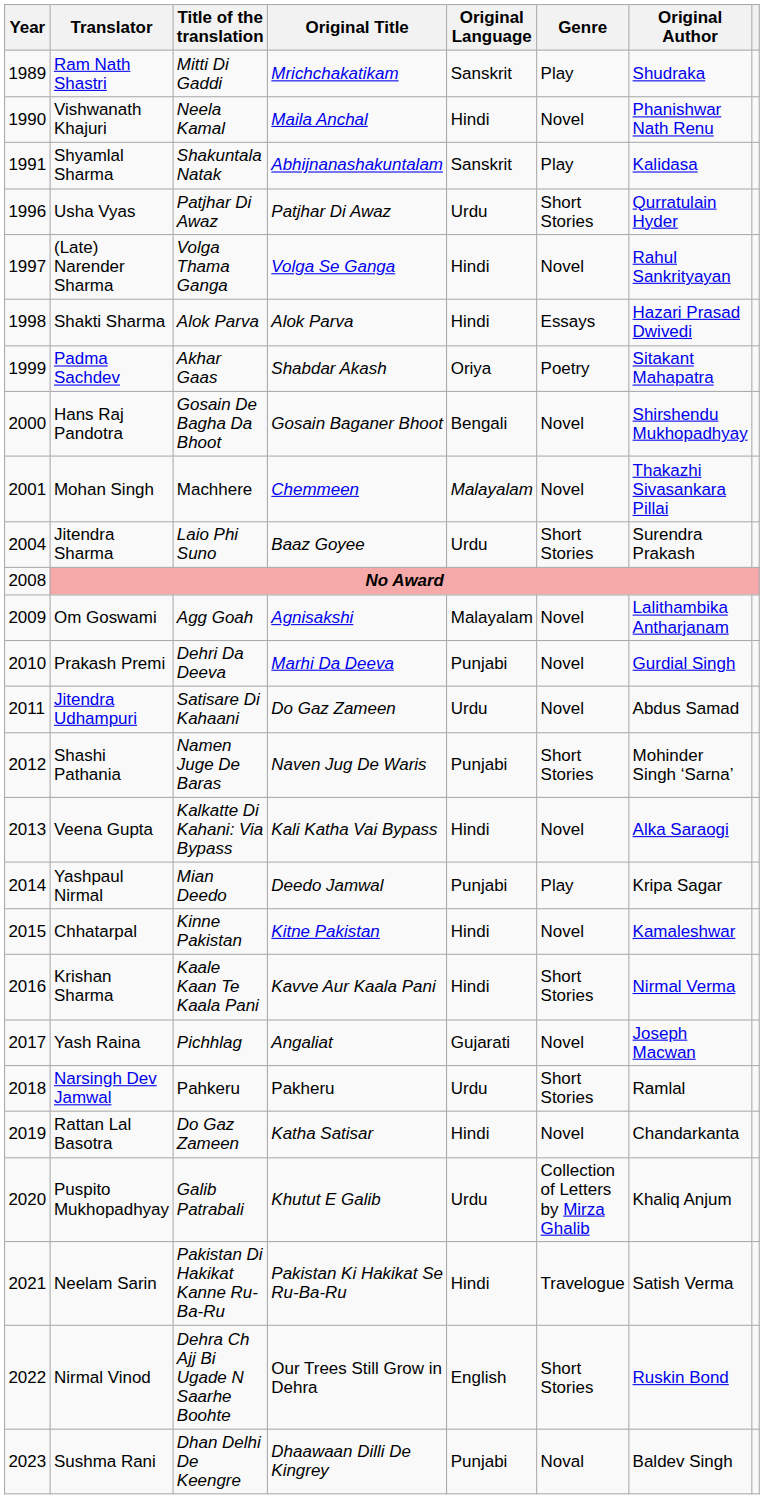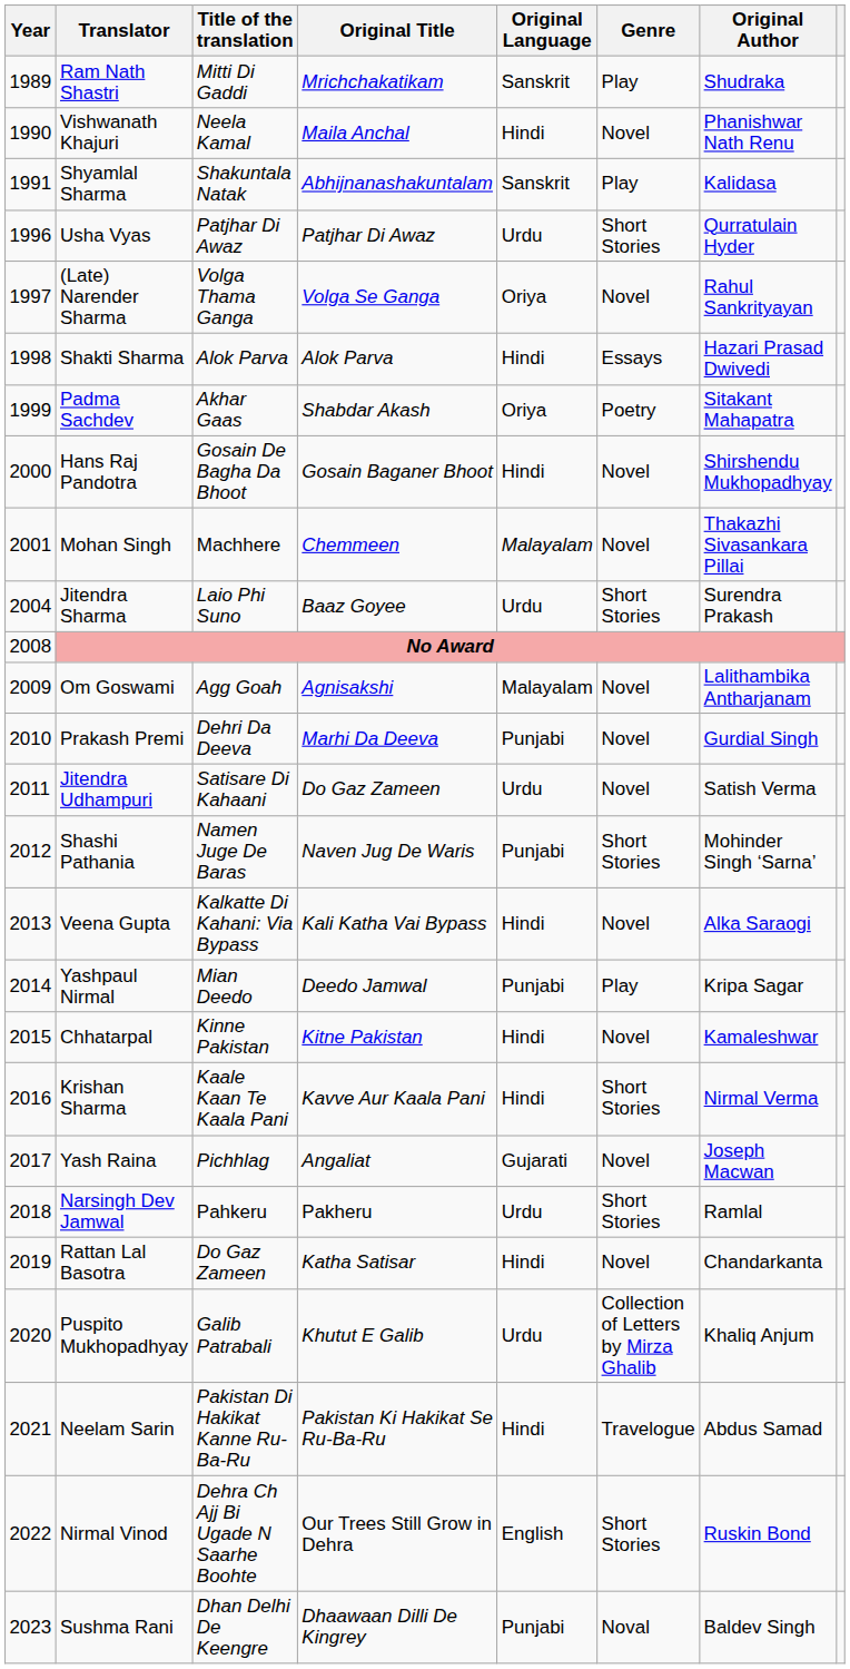(Late) Narender Sharma | Original Language: Hindi -> Oriya
Hans Raj Pandotra | Original Language: Bengali -> Hindi
Jitendra Udhampuri | Original Author: Abdus Samad -> Satish Verma
Neelam Sarin | Original Author: Satish Verma -> Abdus Samad
